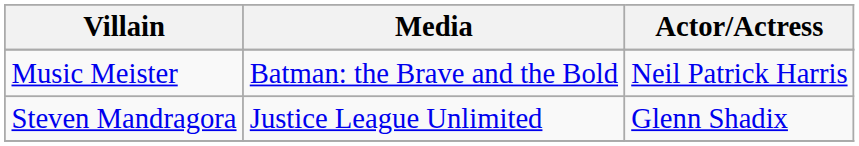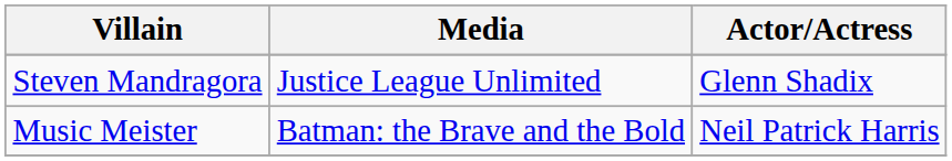rows swapped: Music Meister <-> Steven Mandragora
